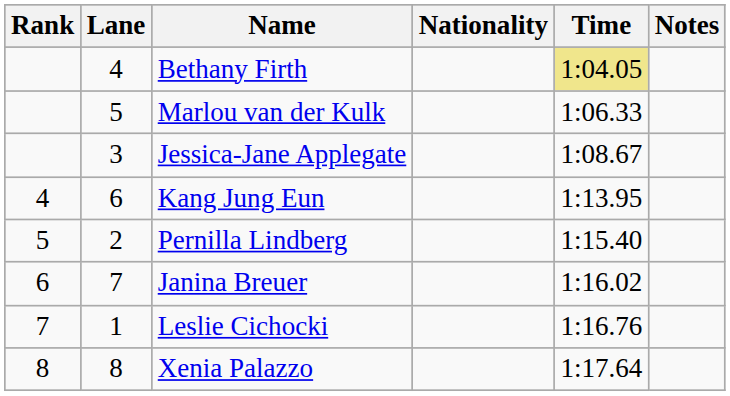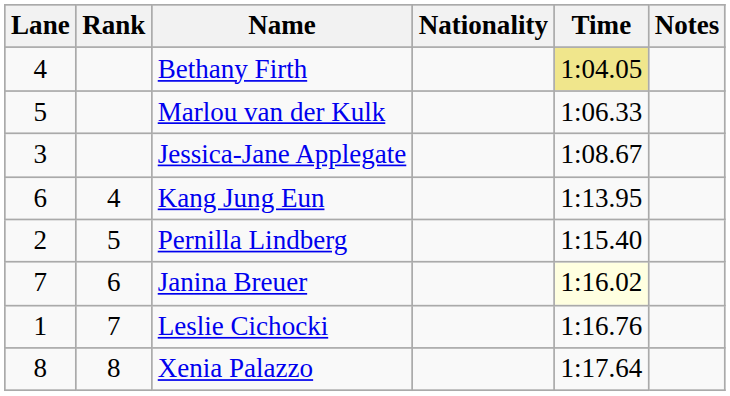columns swapped: Rank <-> Lane
Janina Breuer | Time: no background -> lightyellow background
